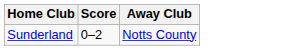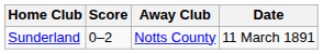+ column: Date | 11 March 1891
